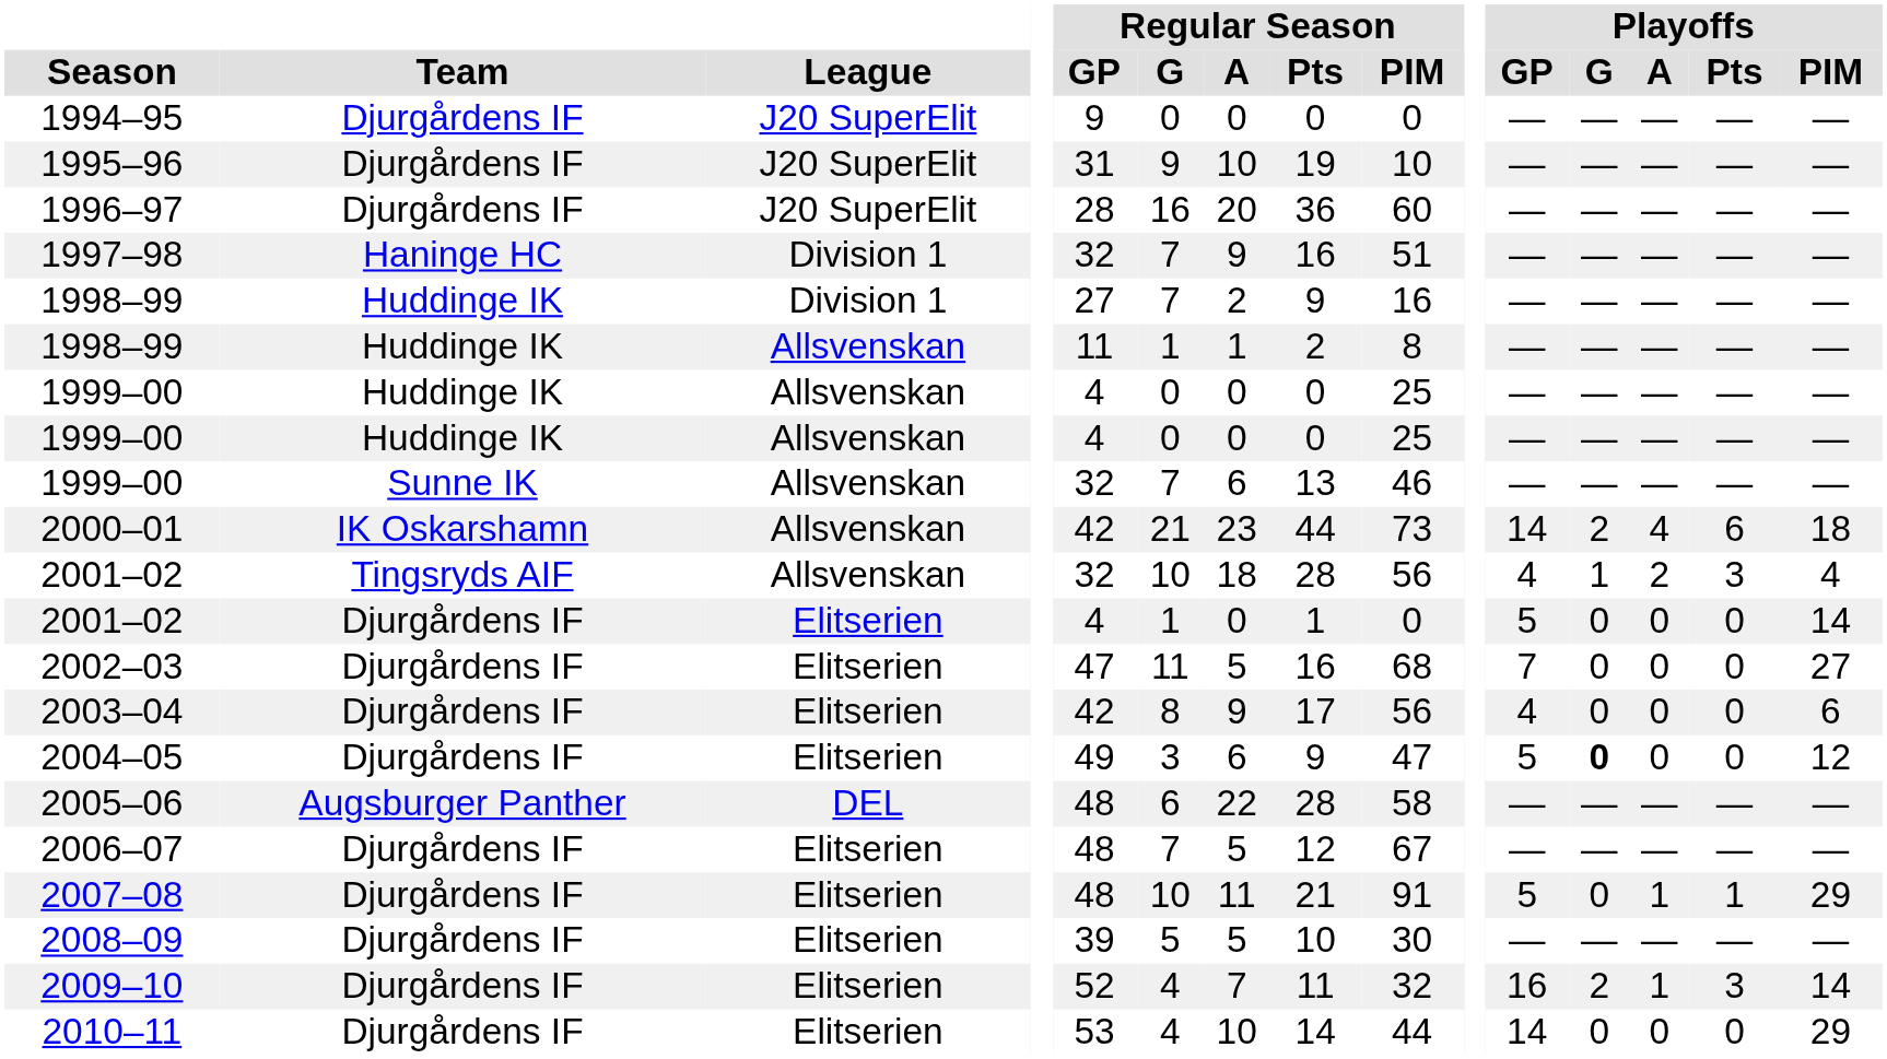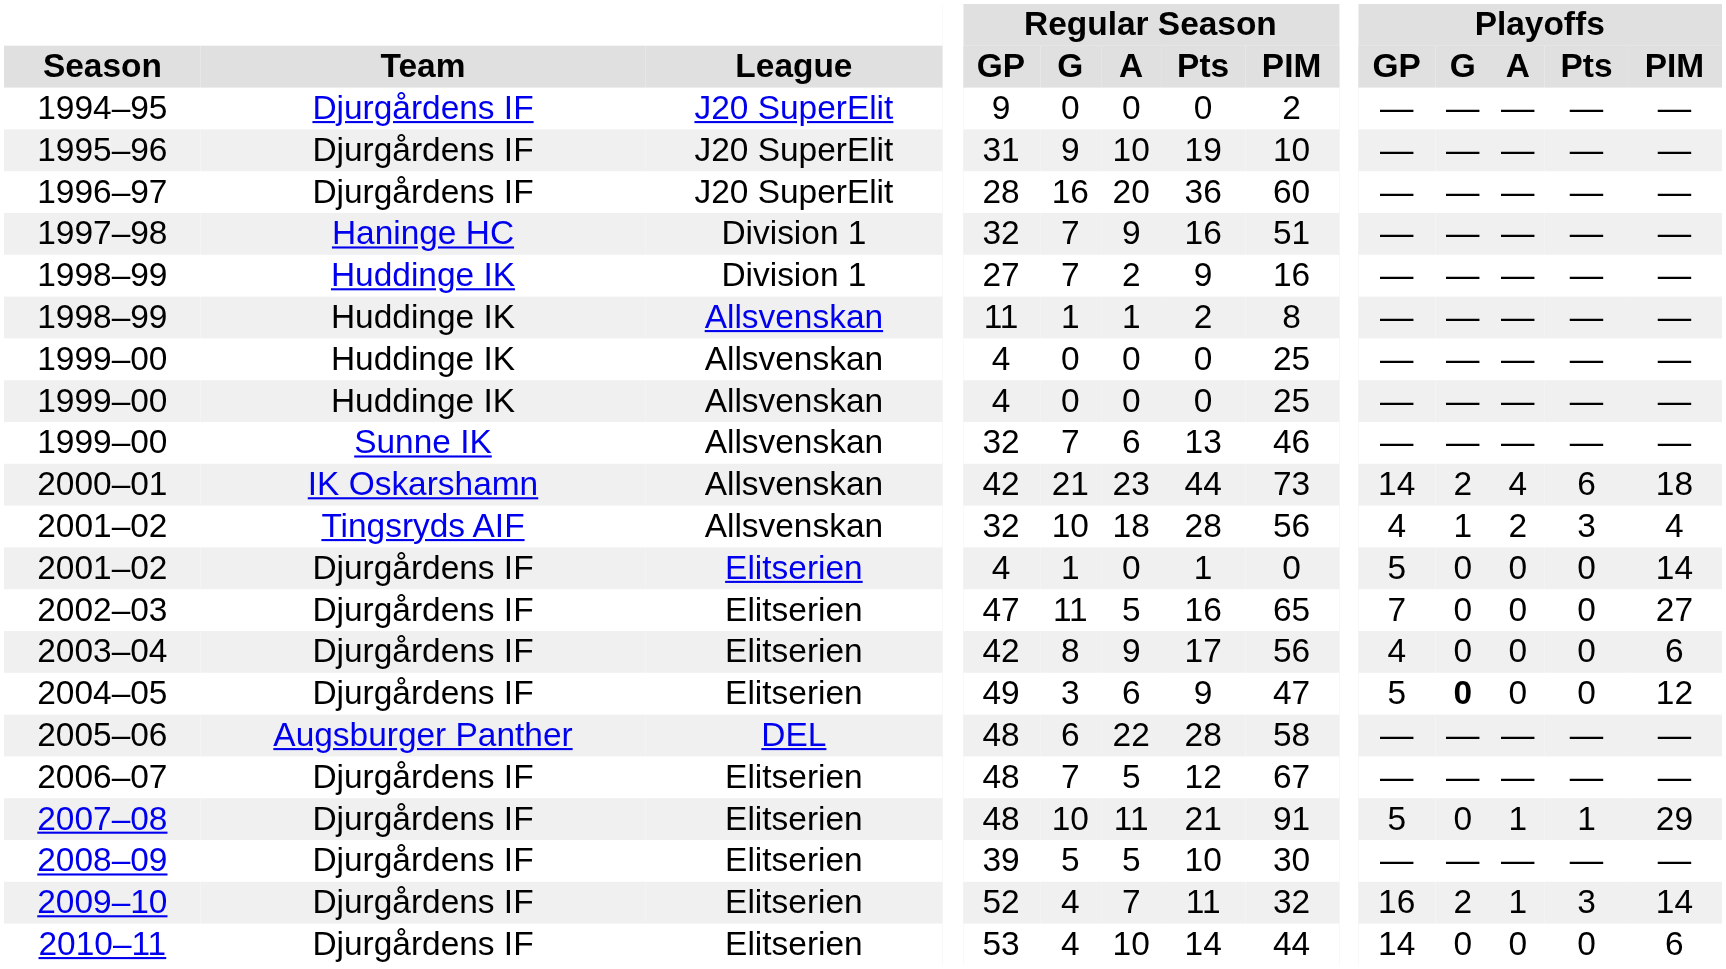1994–95 | Regular Season / PIM: 0 -> 2
2002–03 | Regular Season / PIM: 68 -> 65
2010–11 | Playoffs / PIM: 29 -> 6
